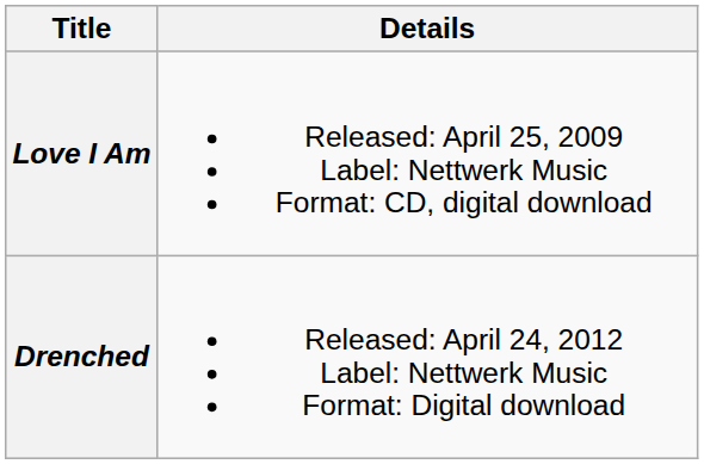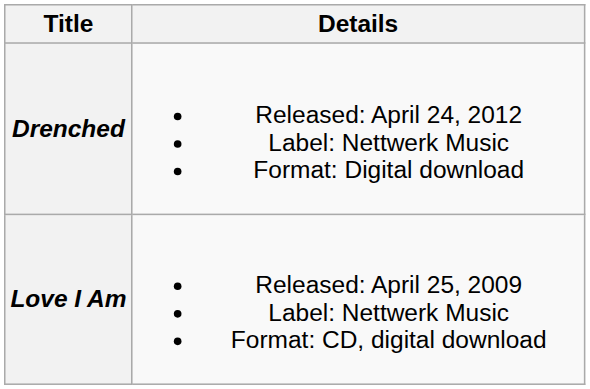rows swapped: Love I Am <-> Drenched
